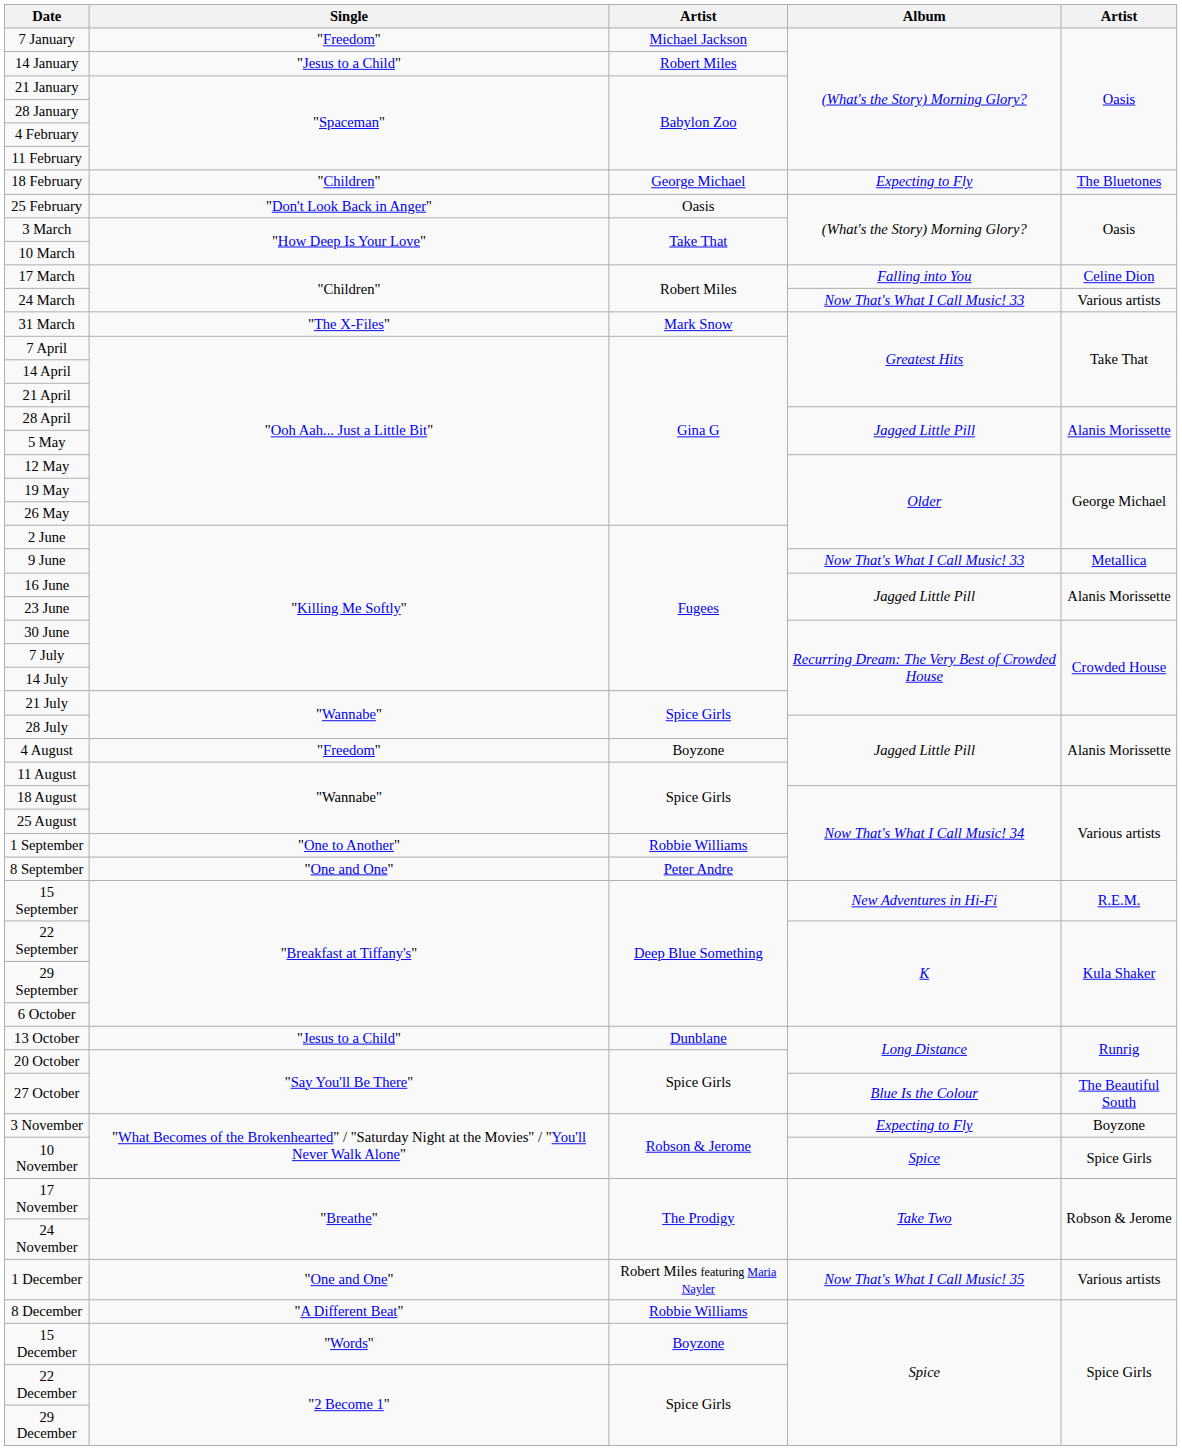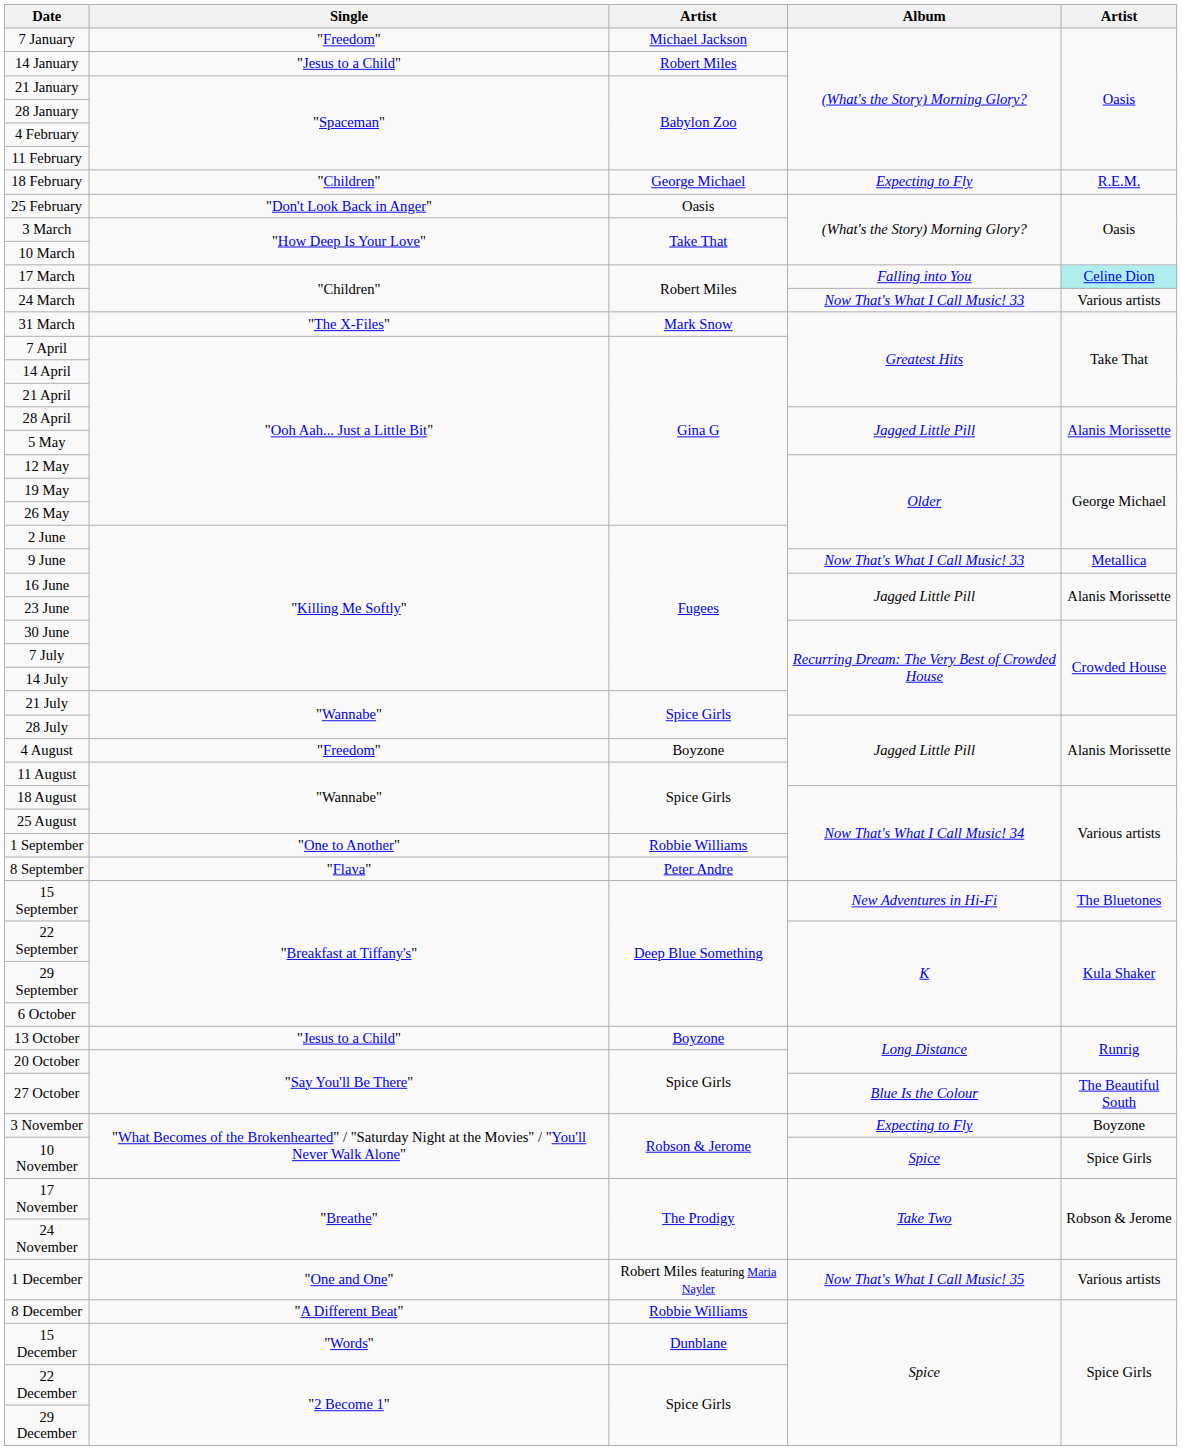18 February | column 5: The Bluetones -> R.E.M.
17 March | column 5: no background -> paleturquoise background
8 September | Single: "One and One" -> "Flava"
15 September | column 5: R.E.M. -> The Bluetones
13 October | column 3: Dunblane -> Boyzone
15 December | column 3: Boyzone -> Dunblane
